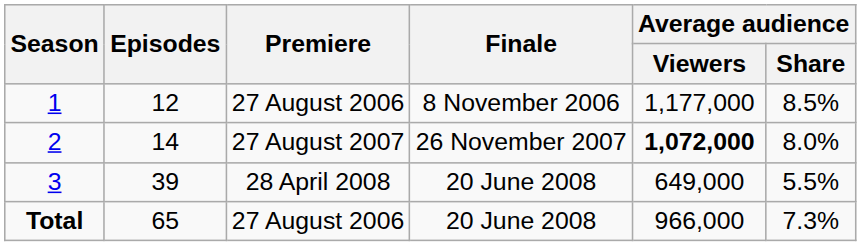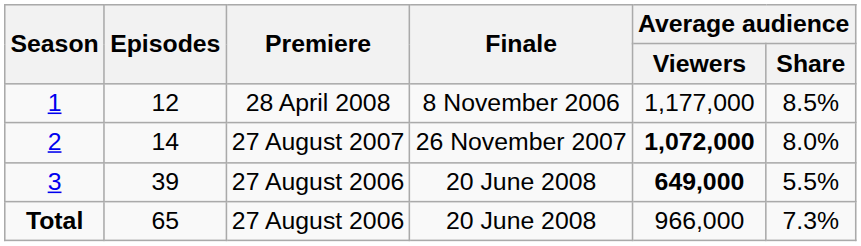1 | Premiere: 27 August 2006 -> 28 April 2008
3 | Premiere: 28 April 2008 -> 27 August 2006
3 | Average audience / Viewers: normal -> bold
